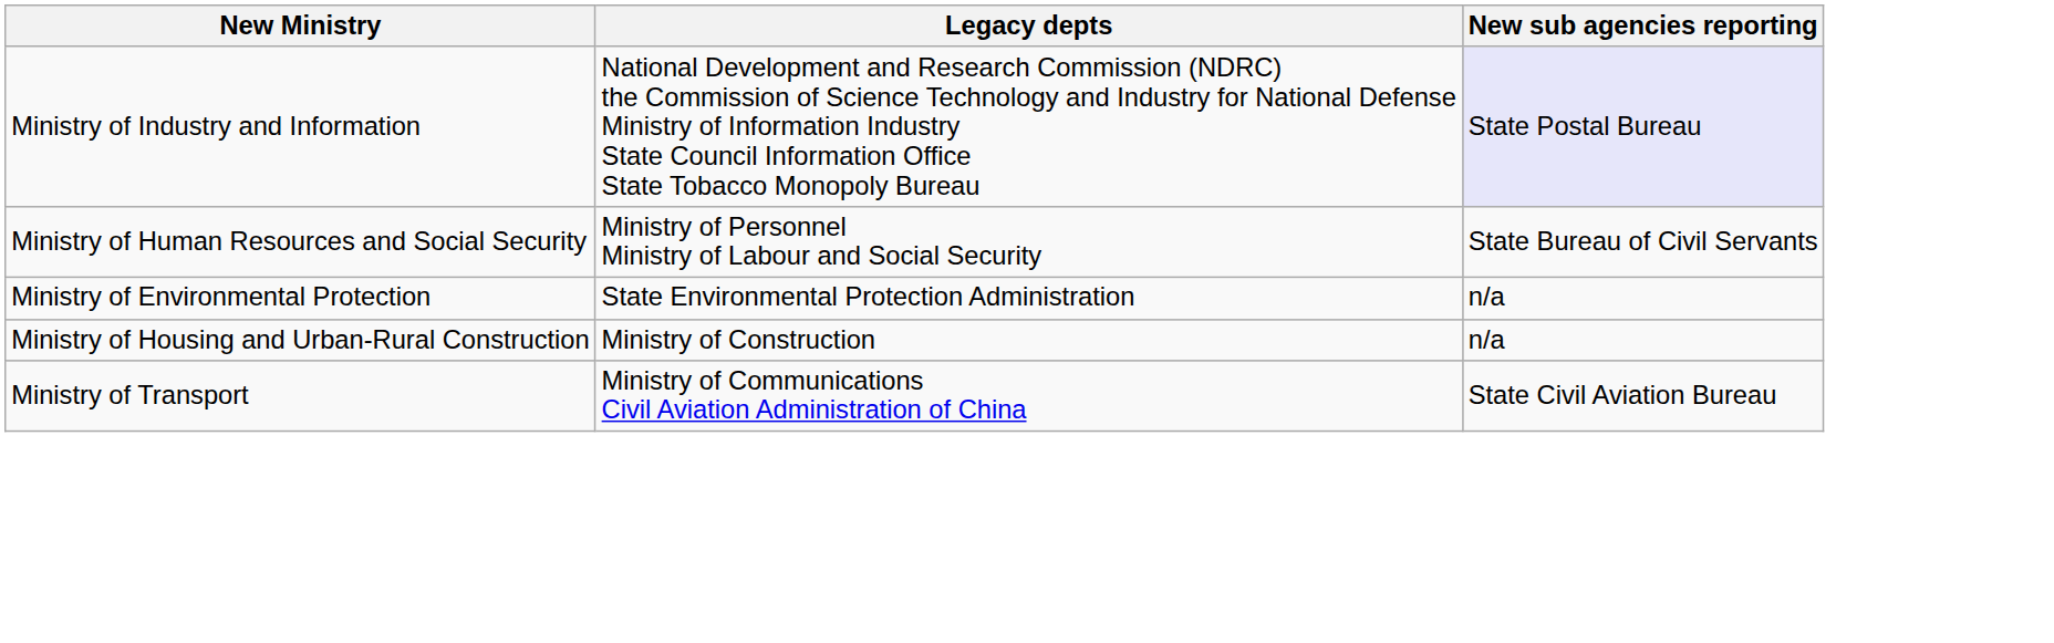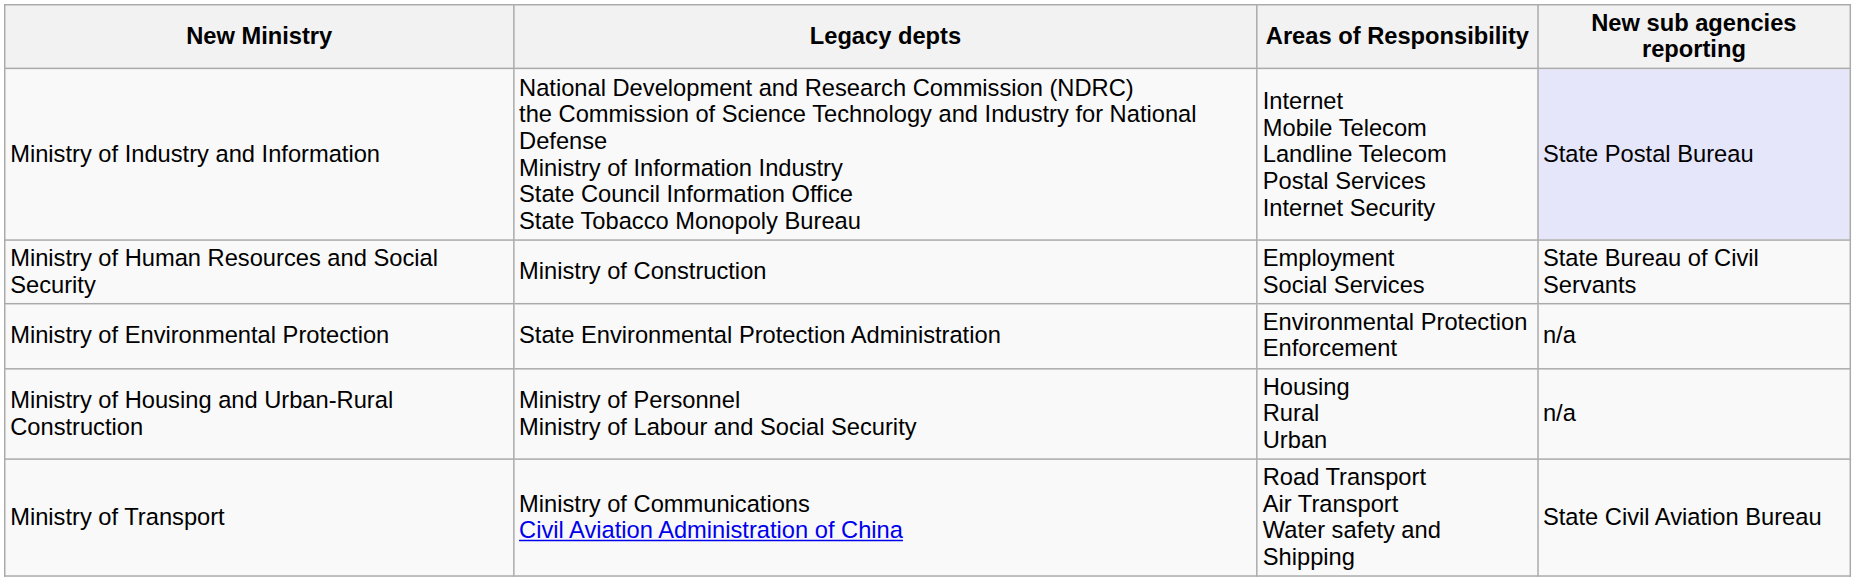+ column: Areas of Responsibility | Internet Mobile Telecom Landline Telecom Postal Services Internet Security | Employment Social Services | Environmental Protection Enforcement | Housing Rural Urban | Road Transport Air Transport Water safety and Shipping
Ministry of Human Resources and Social Security | Legacy depts: Ministry of Personnel Ministry of Labour and Social Security -> Ministry of Construction
Ministry of Housing and Urban-Rural Construction | Legacy depts: Ministry of Construction -> Ministry of Personnel Ministry of Labour and Social Security
